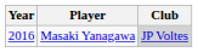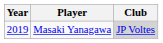Masaki Yanagawa | Year: 2016 -> 2019
